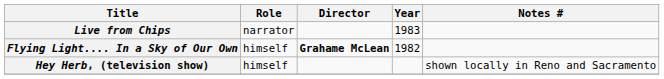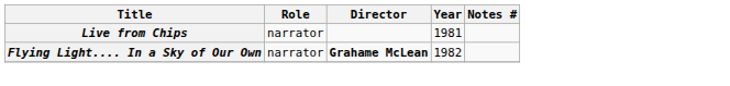Live from Chips | Year: 1983 -> 1981
Flying Light.... In a Sky of Our Own | Role: himself -> narrator
- row: Hey Herb, (television show) | himself | shown locally in Reno and Sacramento
